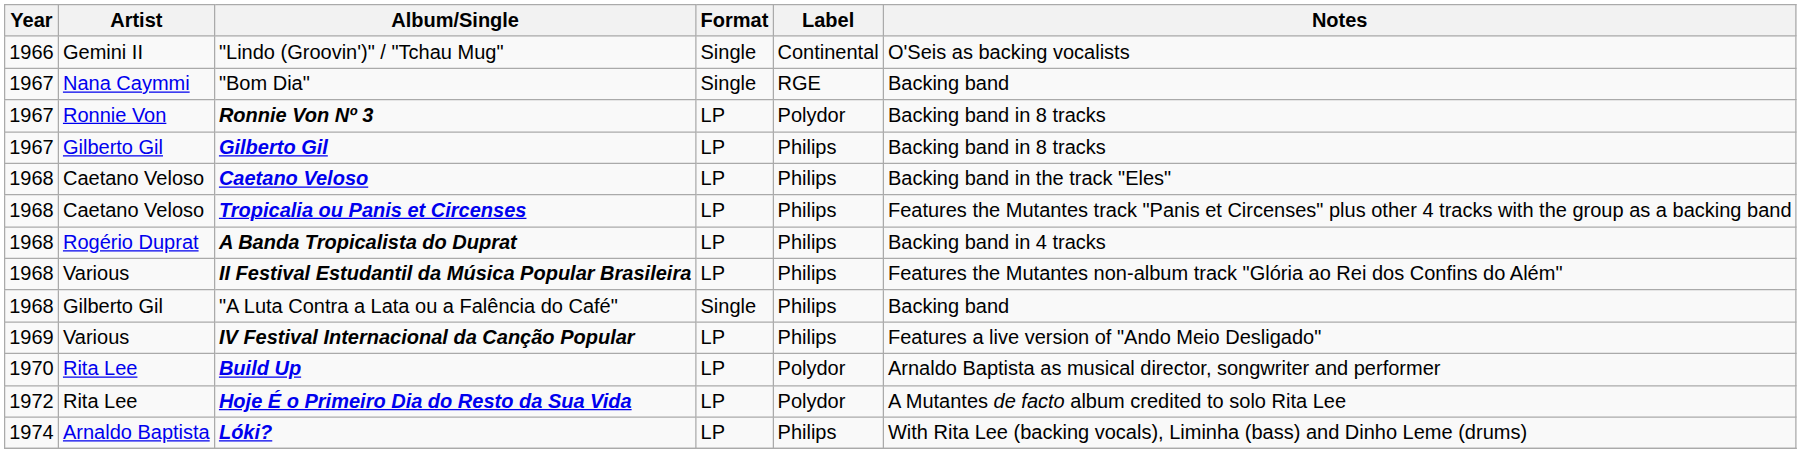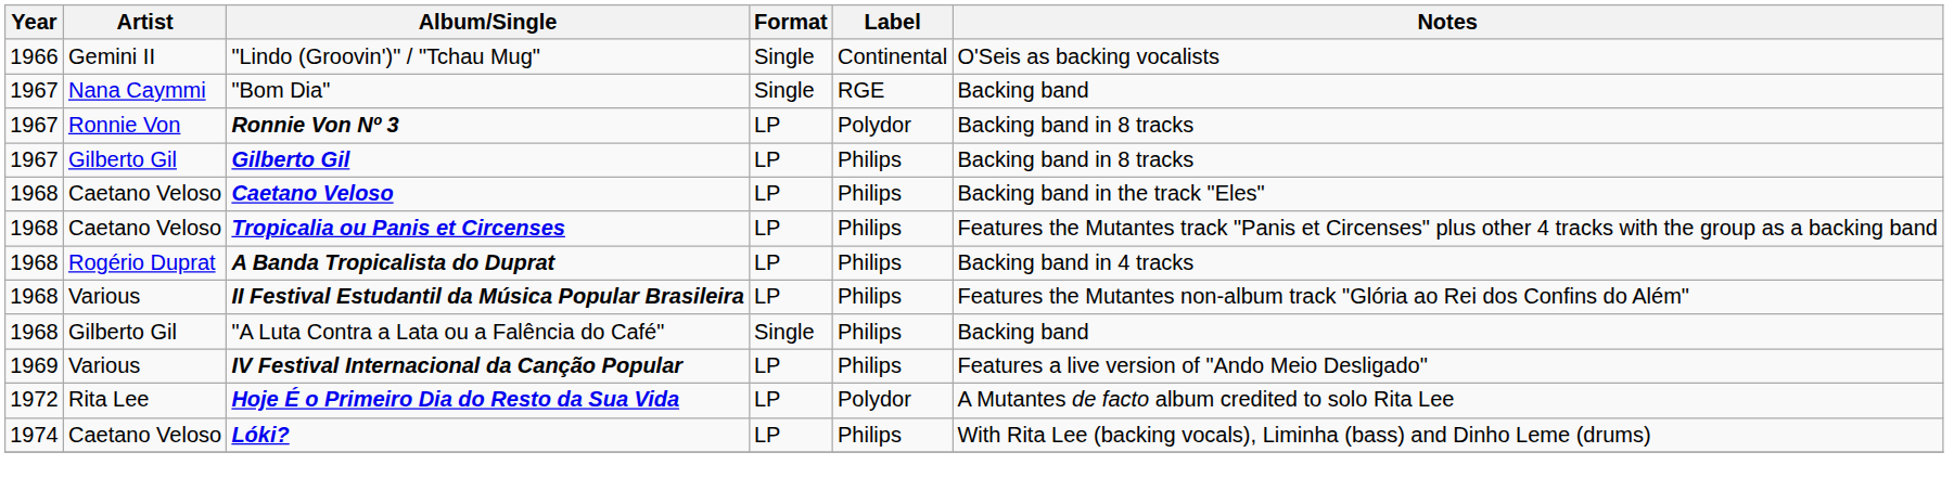- row: 1970 | Rita Lee | Build Up | LP | Polydor | Arnaldo Baptista as musical director, songwriter and performer
Lóki? | Artist: Arnaldo Baptista -> Caetano Veloso
